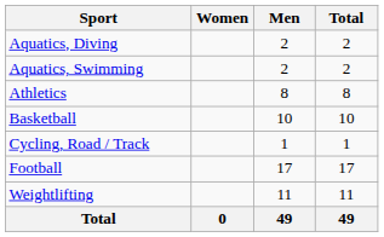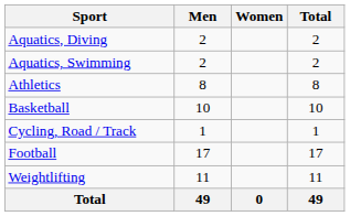columns swapped: Men <-> Women
